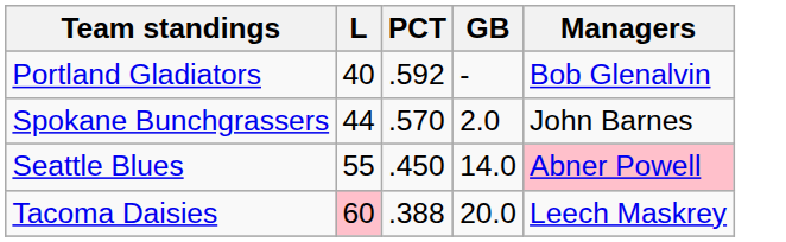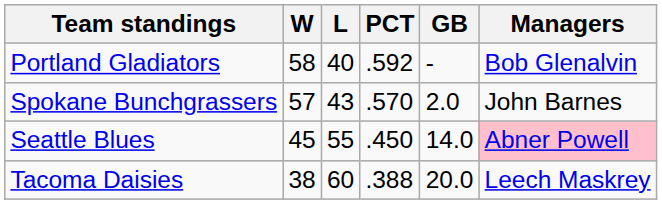+ column: W | 58 | 57 | 45 | 38
Spokane Bunchgrassers | L: 44 -> 43
Tacoma Daisies | L: pink background -> no background
